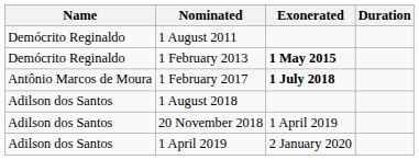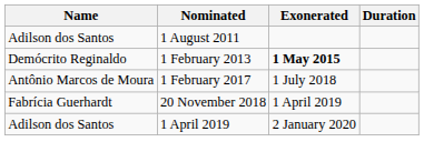1 August 2011 | Name: Demócrito Reginaldo -> Adilson dos Santos
1 February 2017 | Exonerated: bold -> normal
- row: Adilson dos Santos | 1 August 2018
20 November 2018 | Name: Adilson dos Santos -> Fabrícia Guerhardt
